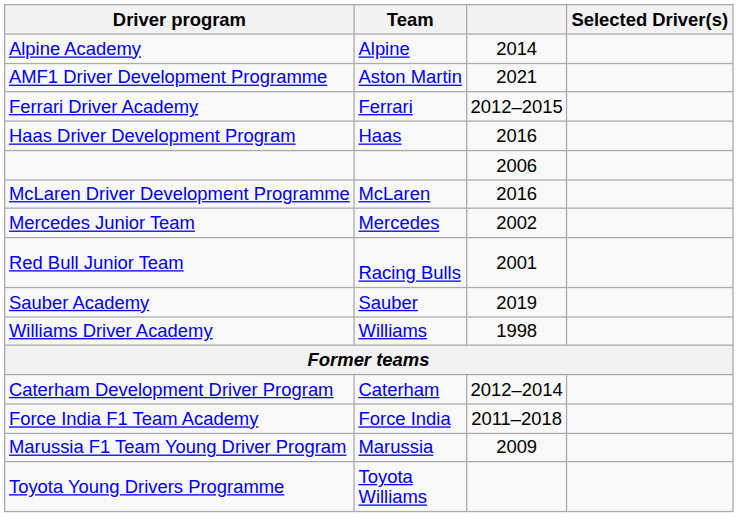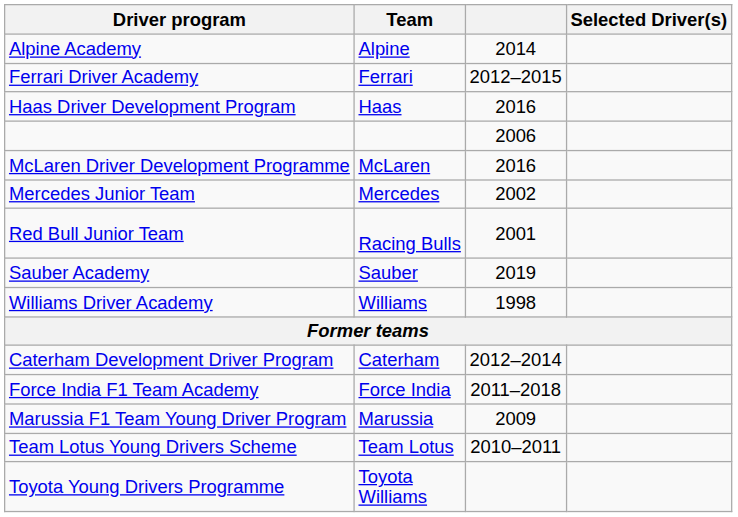- row: AMF1 Driver Development Programme | Aston Martin | 2021
+ row: Team Lotus Young Drivers Scheme | Team Lotus | 2010–2011
